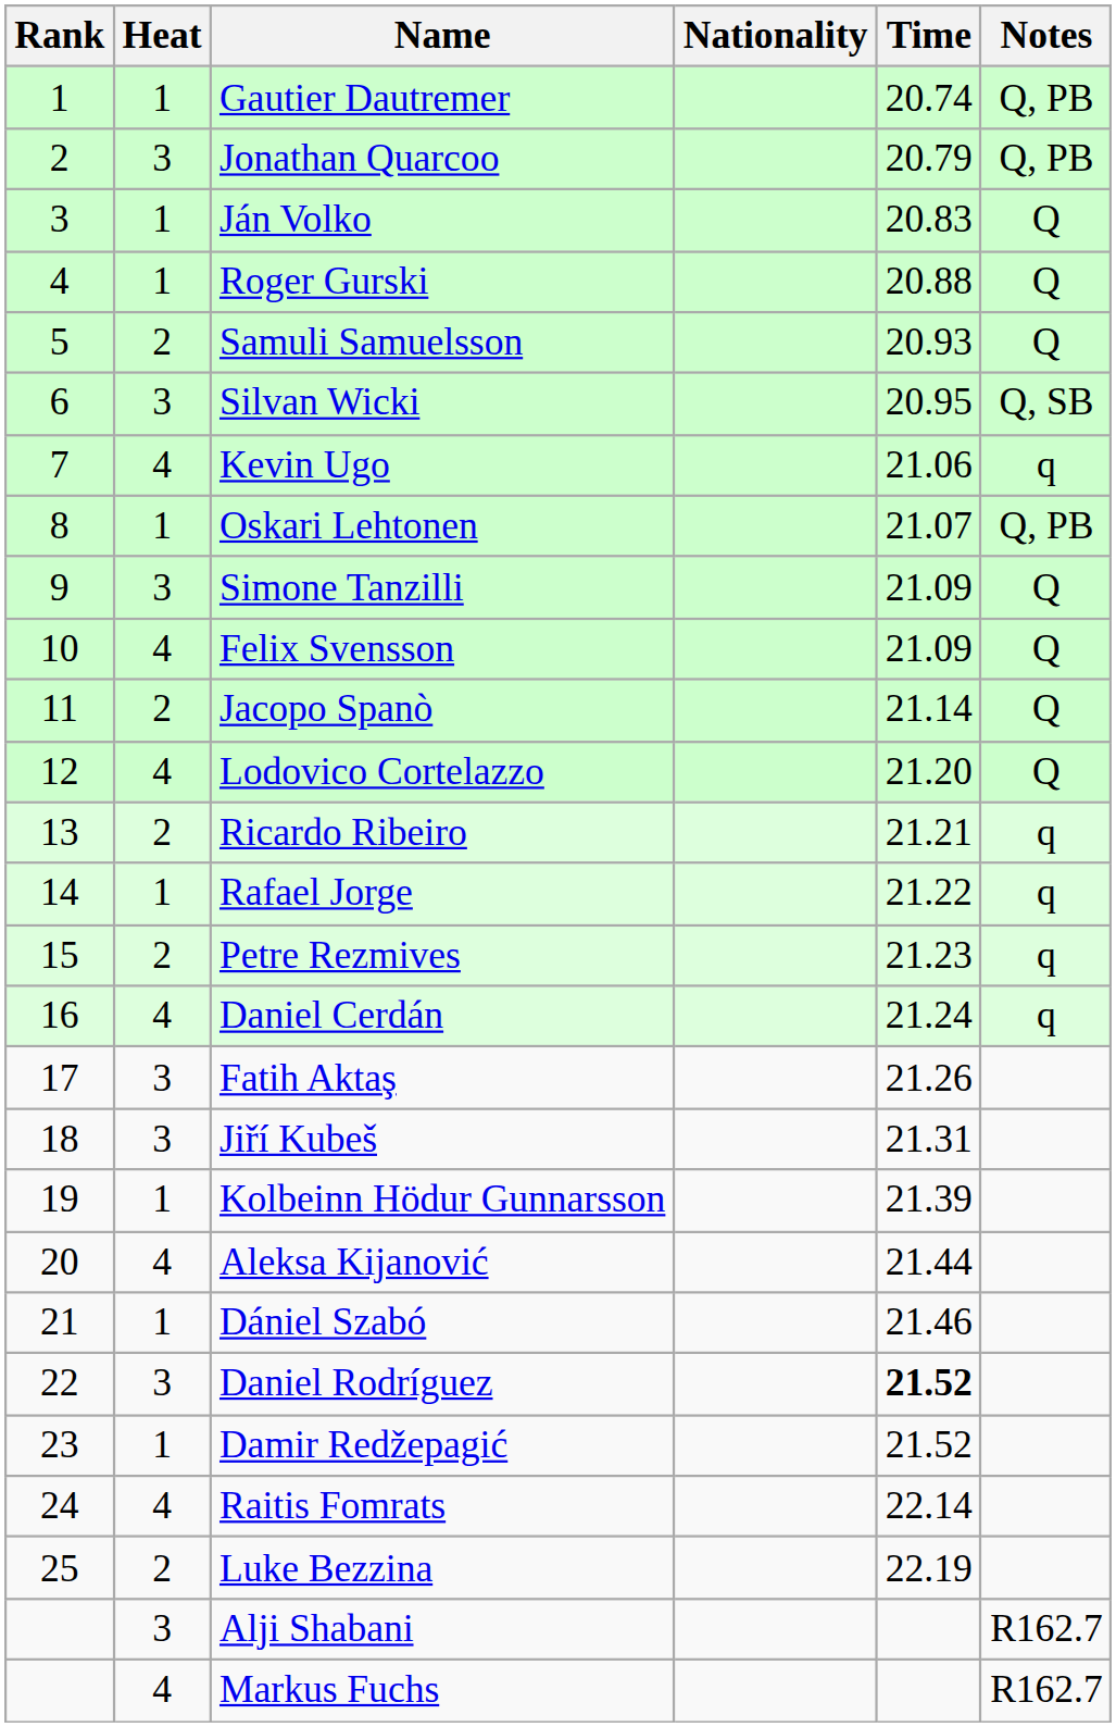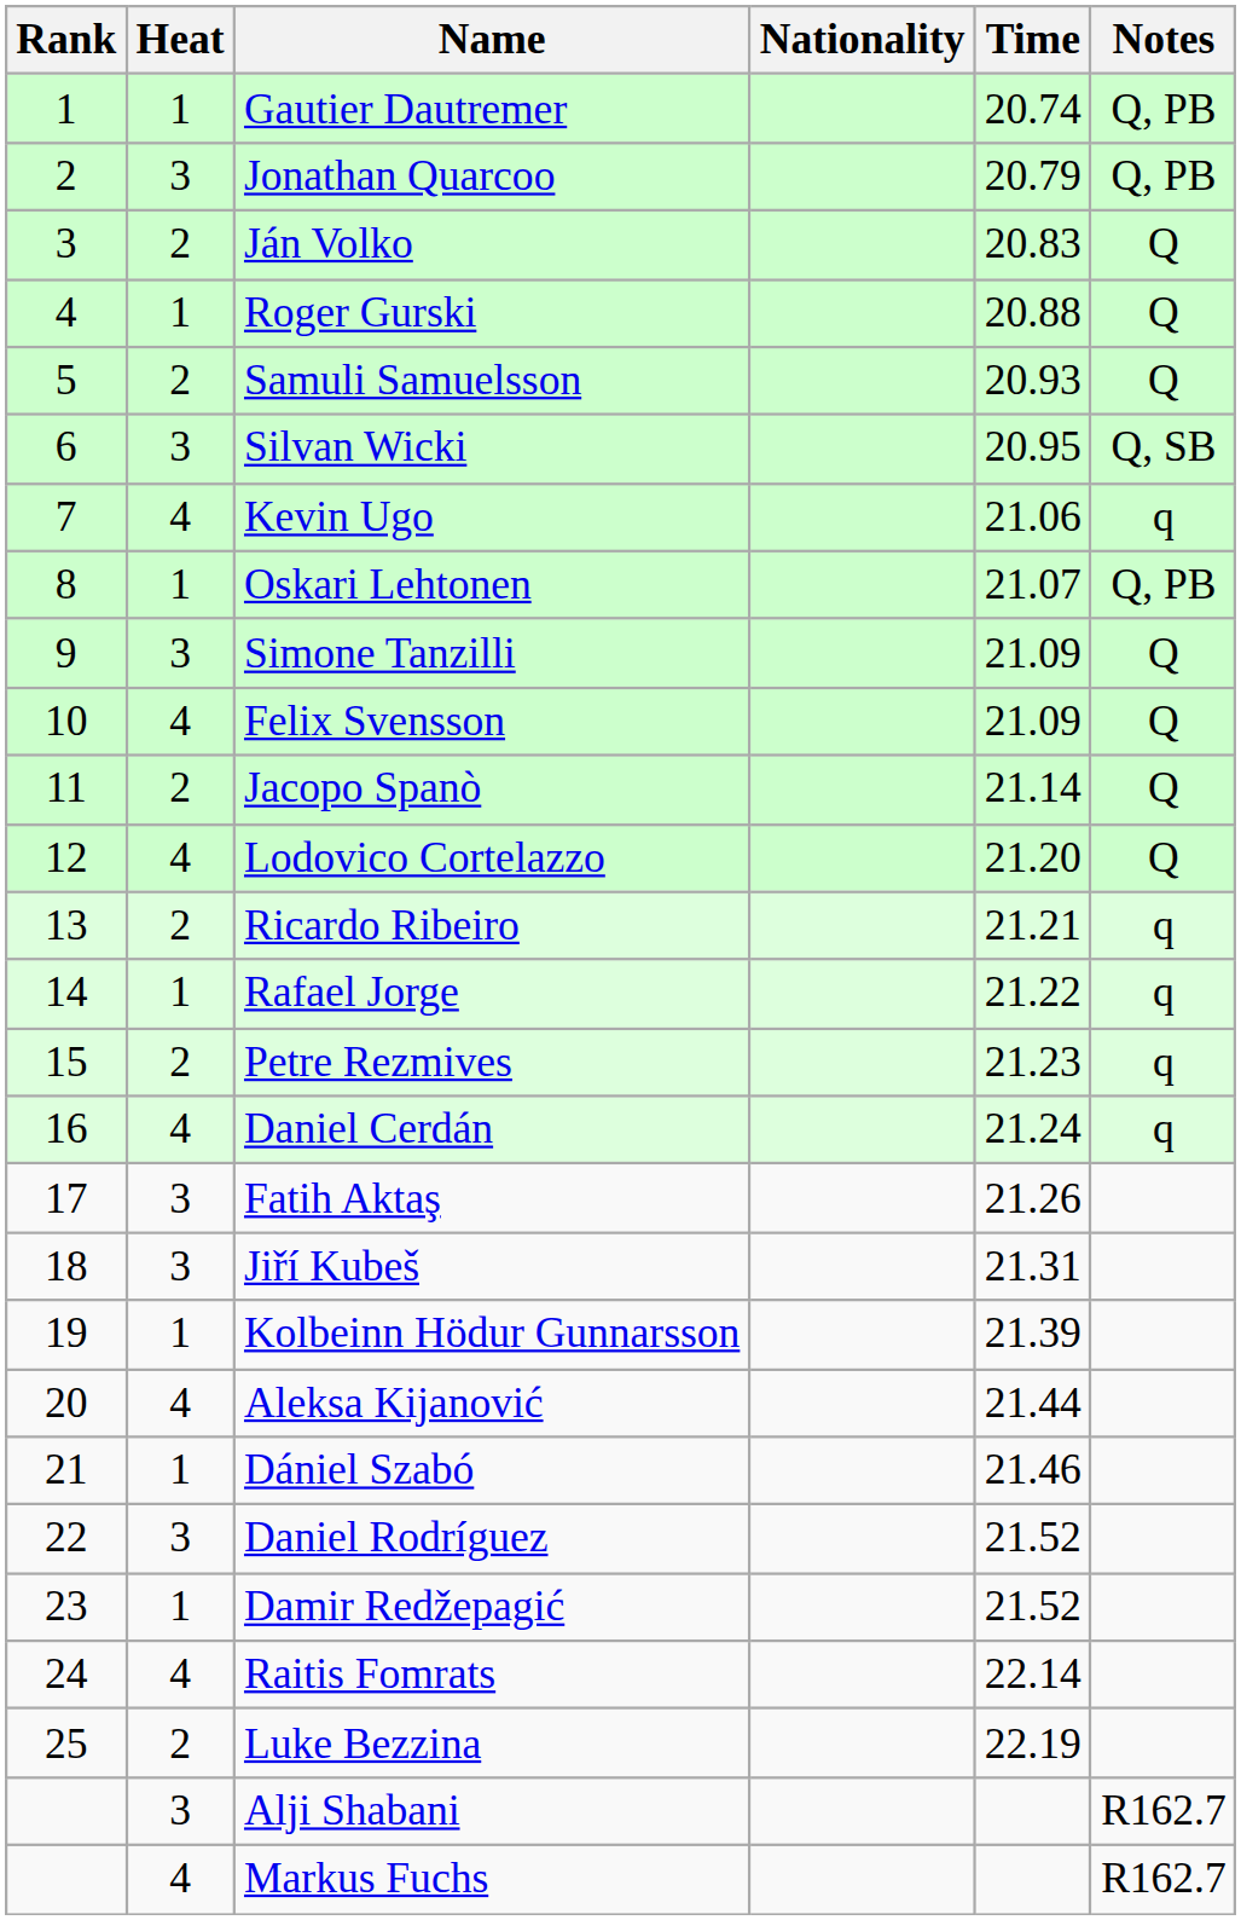Ján Volko | Heat: 1 -> 2
Daniel Rodríguez | Time: bold -> normal
